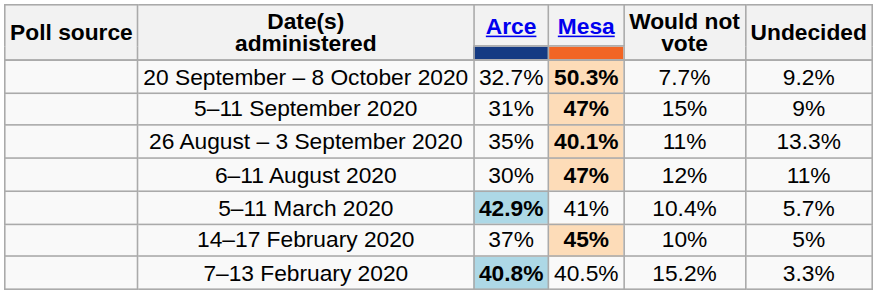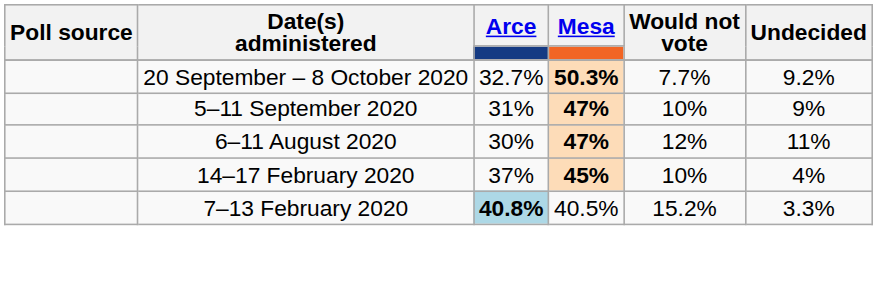5–11 September 2020 | Would not vote: 15% -> 10%
- row: 26 August – 3 September 2020 | 35% | 40.1% | 11% | 13.3%
- row: 5–11 March 2020 | 42.9% | 41% | 10.4% | 5.7%
14–17 February 2020 | Undecided: 5% -> 4%
